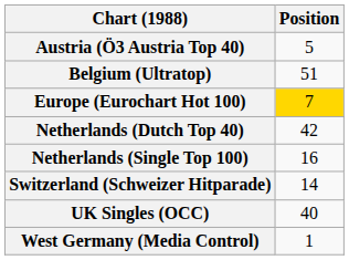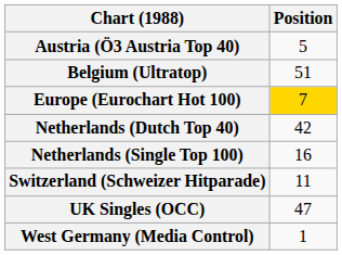Switzerland (Schweizer Hitparade) | Position: 14 -> 11
UK Singles (OCC) | Position: 40 -> 47
